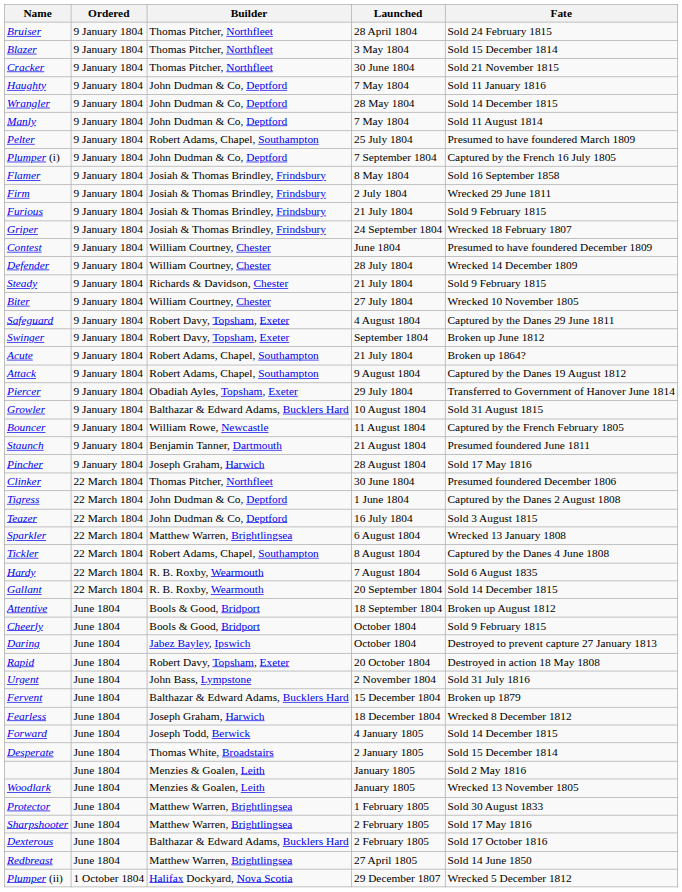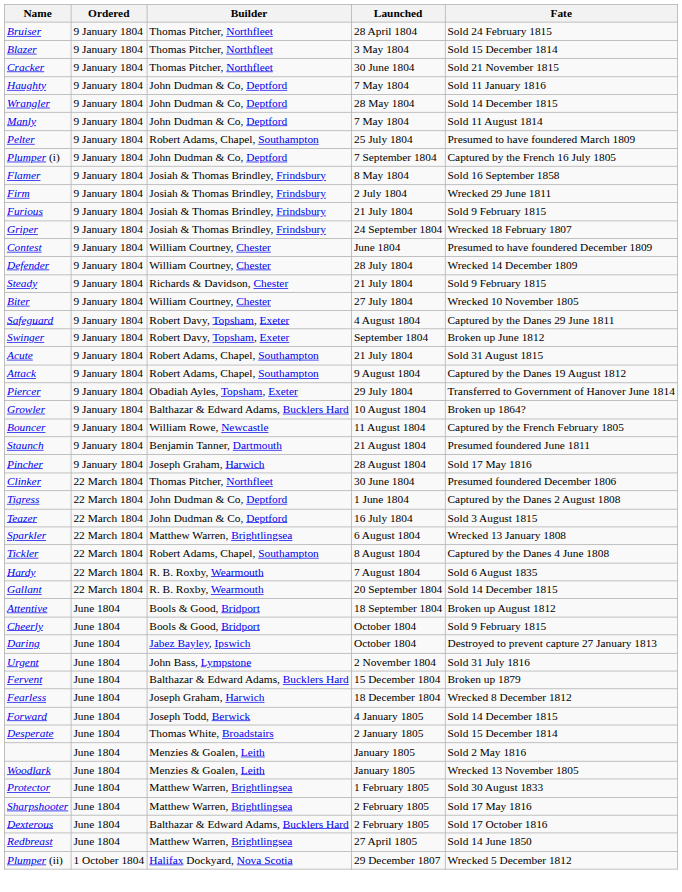Acute | Fate: Broken up 1864? -> Sold 31 August 1815
Growler | Fate: Sold 31 August 1815 -> Broken up 1864?
- row: Rapid | June 1804 | Robert Davy, Topsham, Exeter | 20 October 1804 | Destroyed in action 18 May 1808
